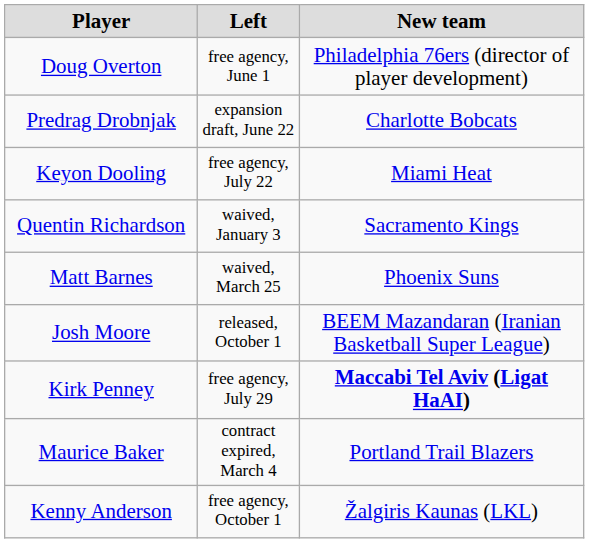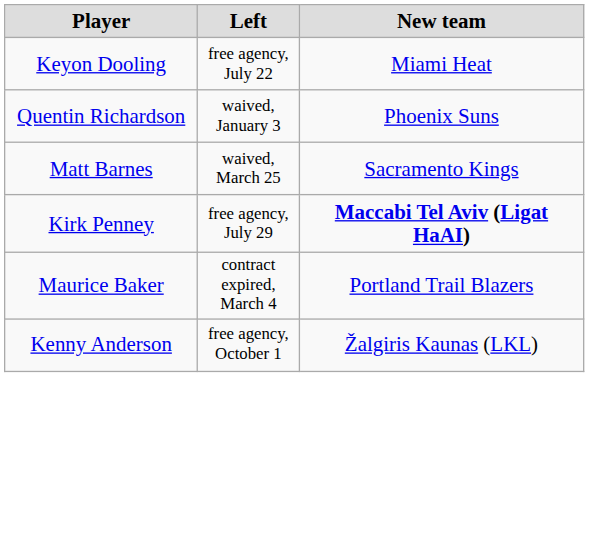- row: Doug Overton | free agency, June 1 | Philadelphia 76ers (director of player development)
- row: Predrag Drobnjak | expansion draft, June 22 | Charlotte Bobcats
Quentin Richardson | New team: Sacramento Kings -> Phoenix Suns
Matt Barnes | New team: Phoenix Suns -> Sacramento Kings
- row: Josh Moore | released, October 1 | BEEM Mazandaran (Iranian Basketball Super League)
